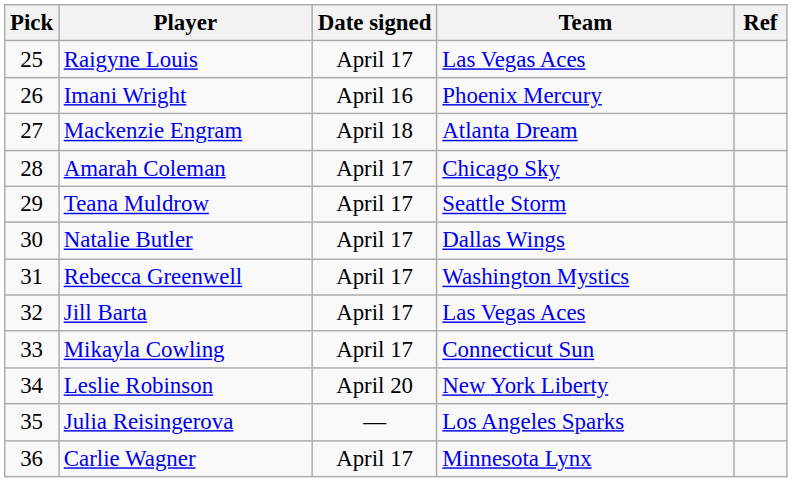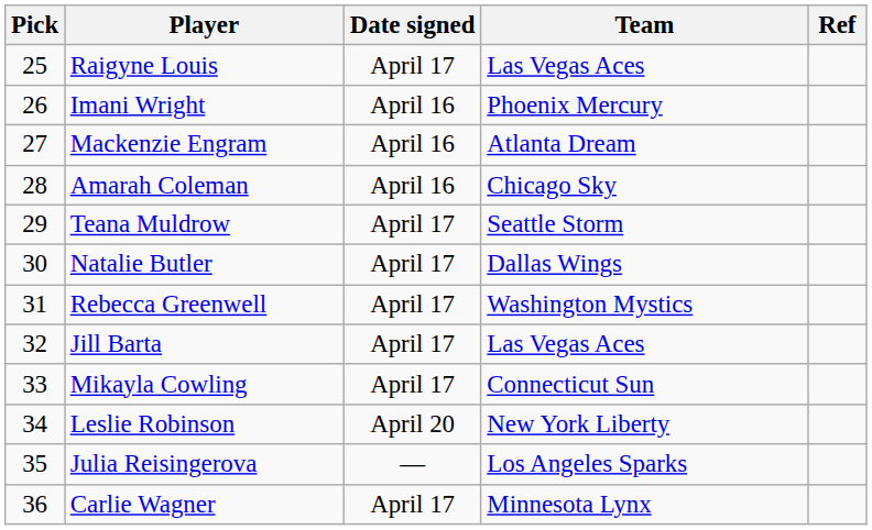Mackenzie Engram | Date signed: April 18 -> April 16
Amarah Coleman | Date signed: April 17 -> April 16
